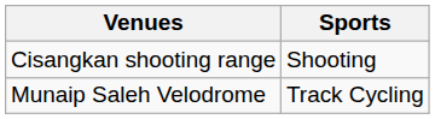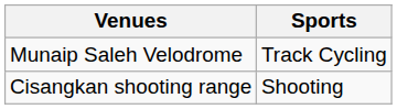rows swapped: Cisangkan shooting range <-> Munaip Saleh Velodrome
